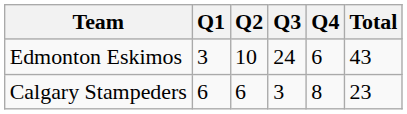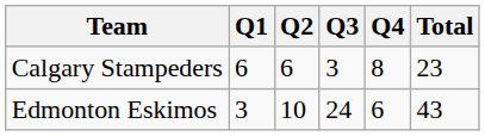rows swapped: Edmonton Eskimos <-> Calgary Stampeders
